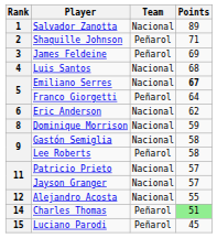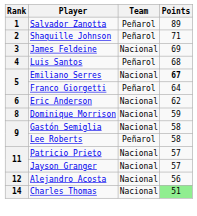Salvador Zanotta | Team: Nacional -> Peñarol
James Feldeine | Team: Peñarol -> Nacional
Luis Santos | Team: Nacional -> Peñarol
Alejandro Acosta | Points: 55 -> 56
Charles Thomas | Team: Peñarol -> Nacional
- row: 15 | Luciano Parodi | Peñarol | 45
